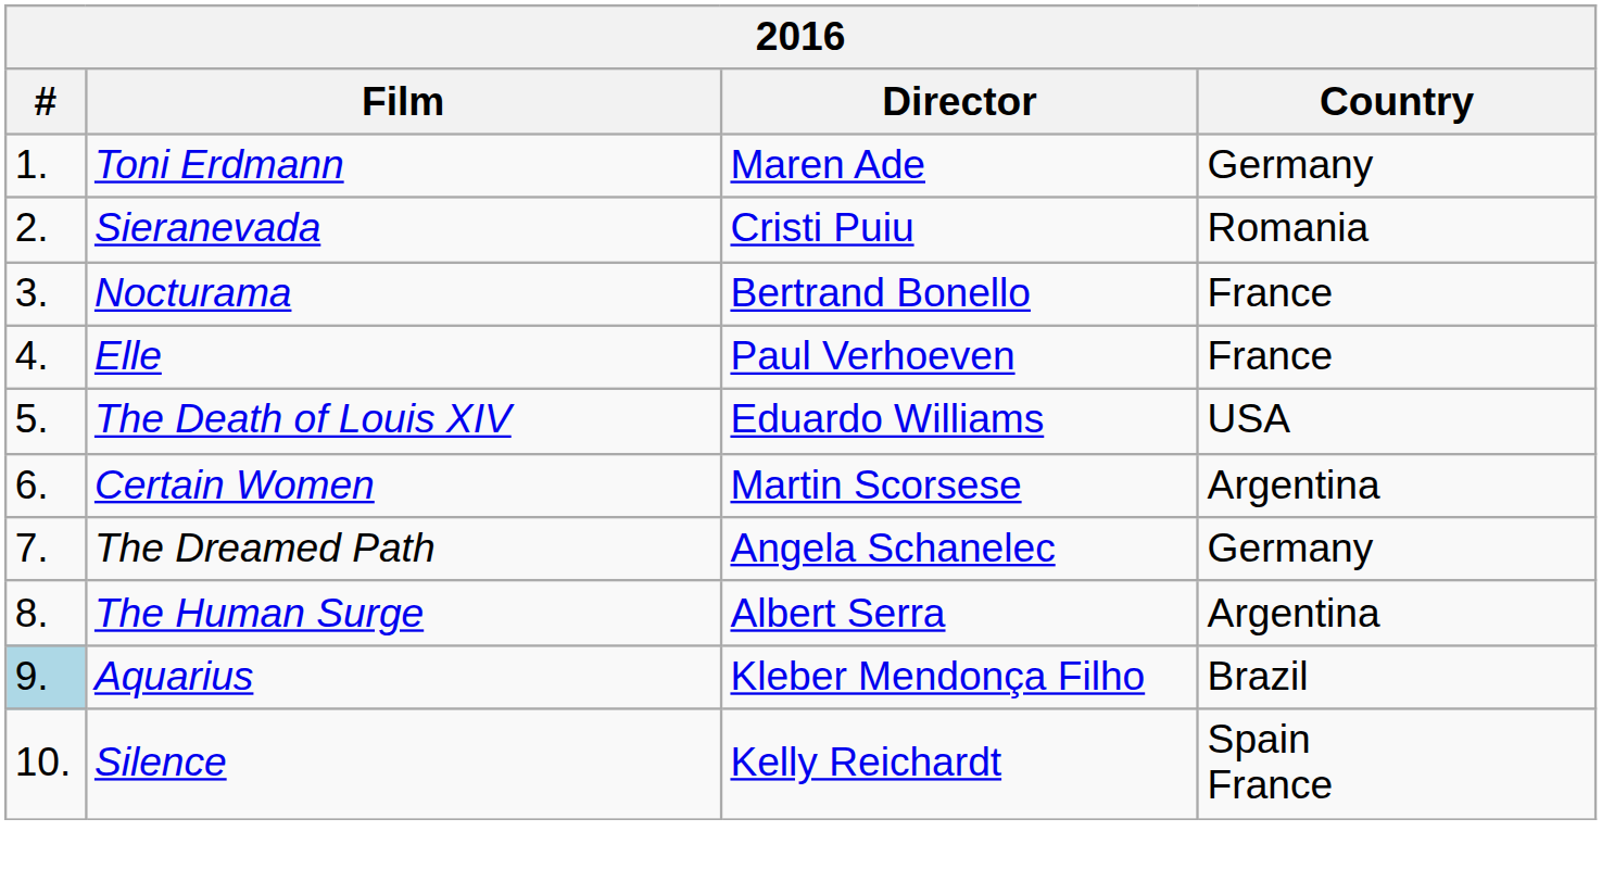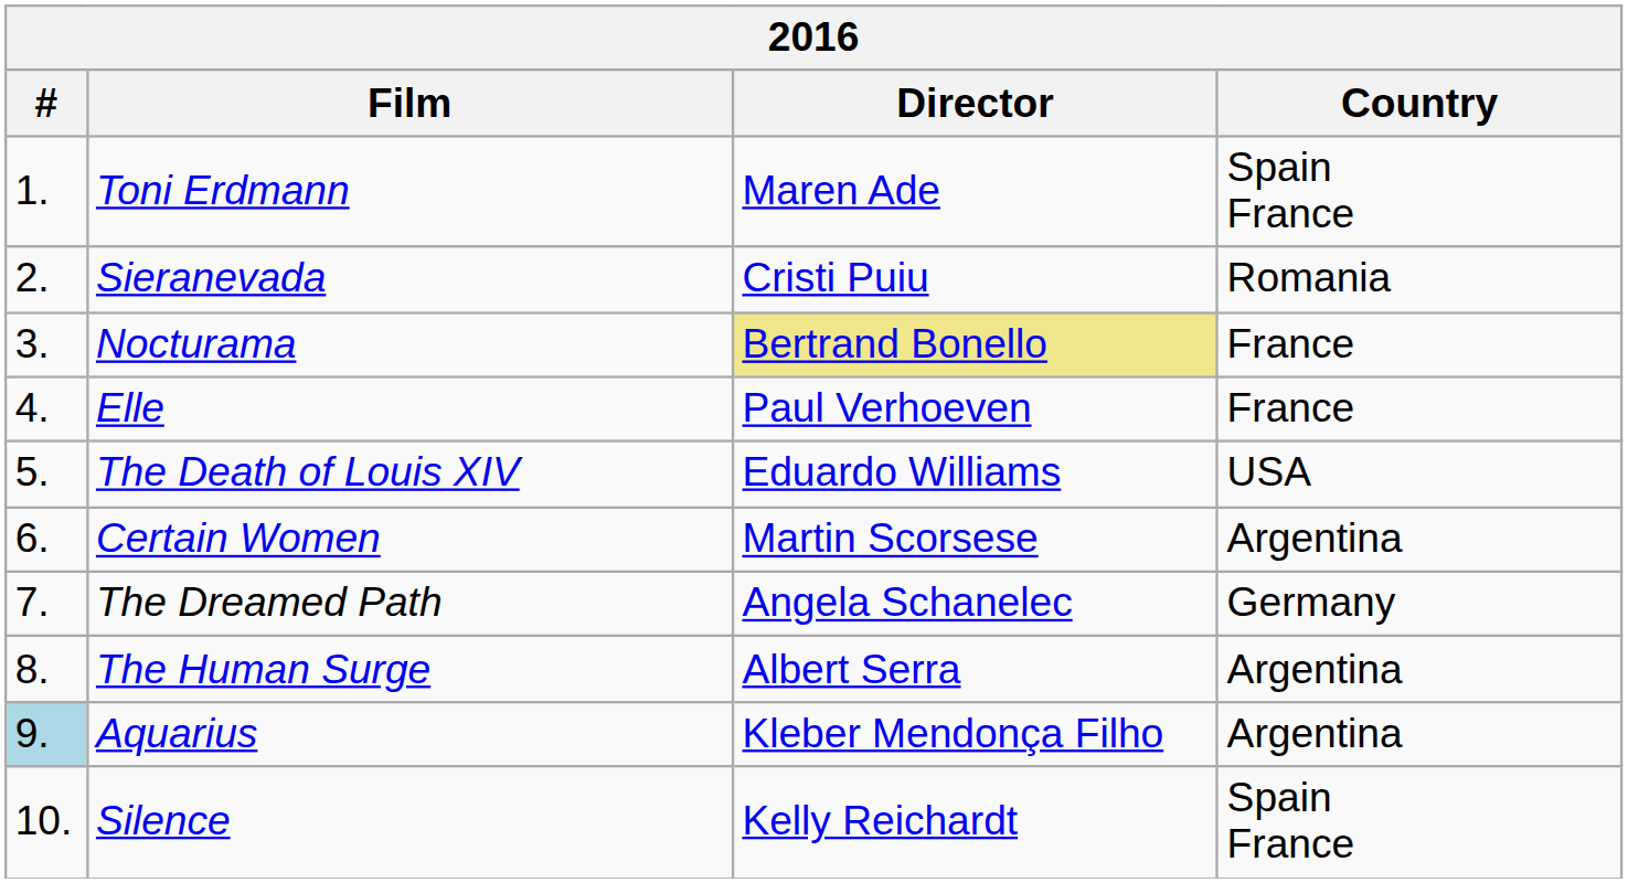Toni Erdmann | Country: Germany -> Spain France
Nocturama | Director: no background -> khaki background
Aquarius | Country: Brazil -> Argentina
